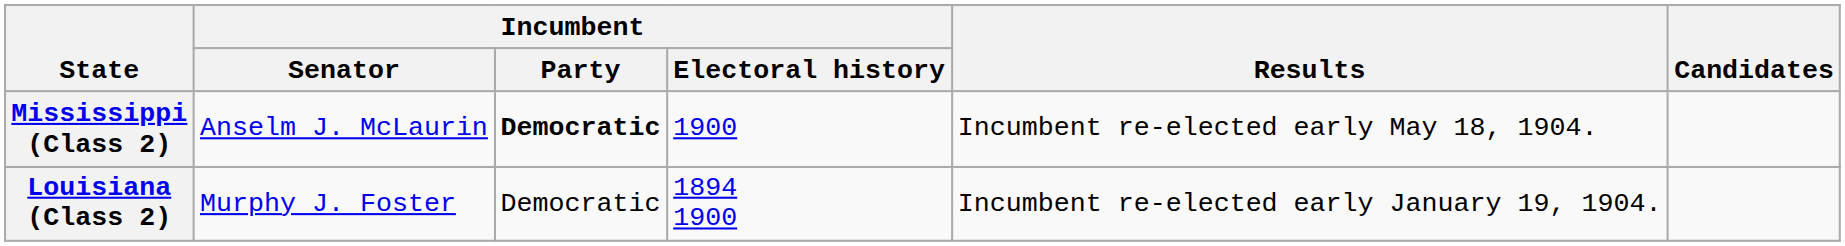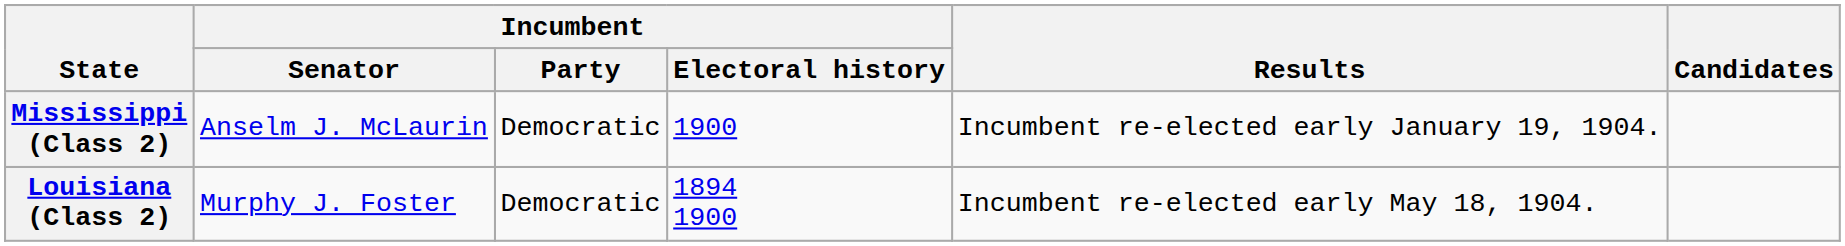Mississippi (Class 2) | Incumbent / Party: bold -> normal
Mississippi (Class 2) | Results: Incumbent re-elected early May 18, 1904. -> Incumbent re-elected early January 19, 1904.
Louisiana (Class 2) | Results: Incumbent re-elected early January 19, 1904. -> Incumbent re-elected early May 18, 1904.
